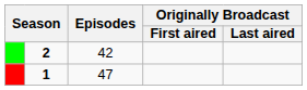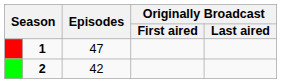rows swapped: 1 <-> 2
